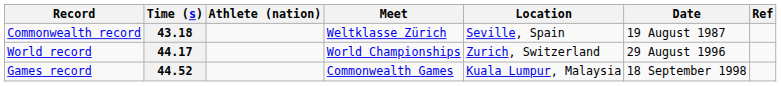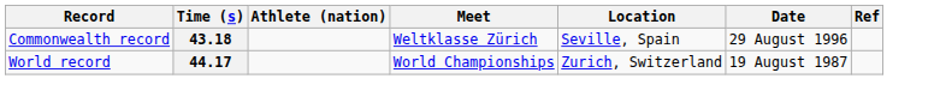43.18 | Date: 19 August 1987 -> 29 August 1996
44.17 | Date: 29 August 1996 -> 19 August 1987
- row: Games record | 44.52 | Commonwealth Games | Kuala Lumpur, Malaysia | 18 September 1998
